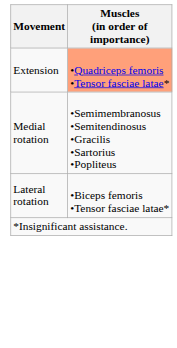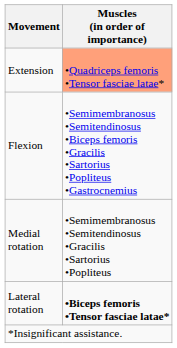+ row: Flexion | •Semimembranosus •Semitendinosus •Biceps femoris •Gracilis •Sartorius •Popliteus •Gastrocnemius
Lateral rotation | Muscles (in order of importance): normal -> bold
